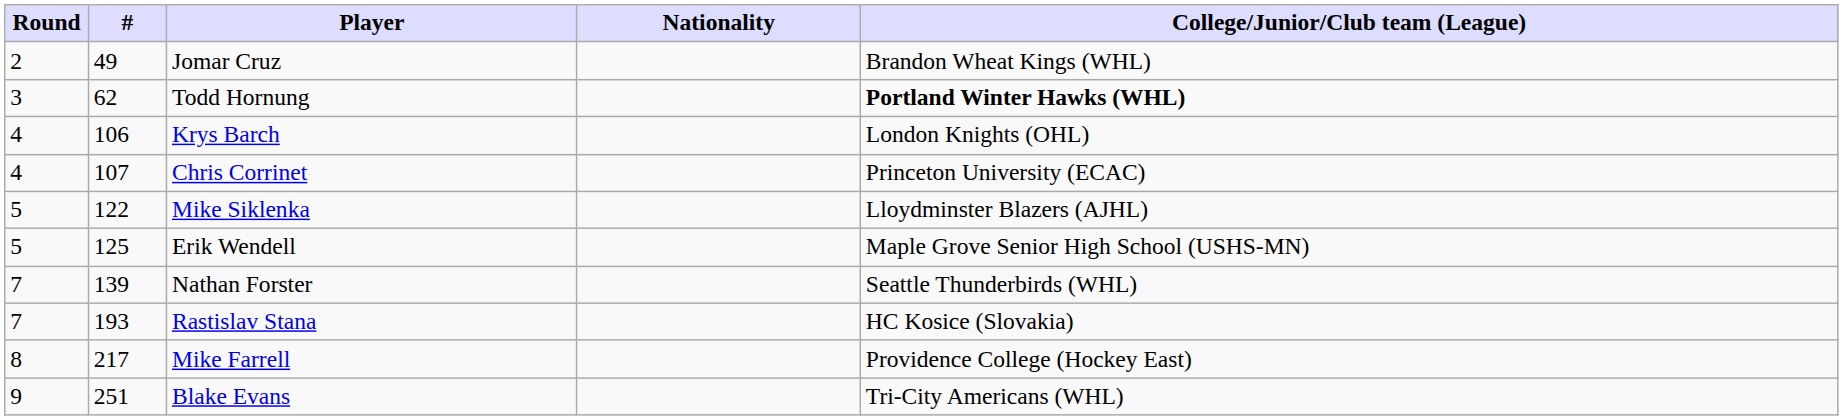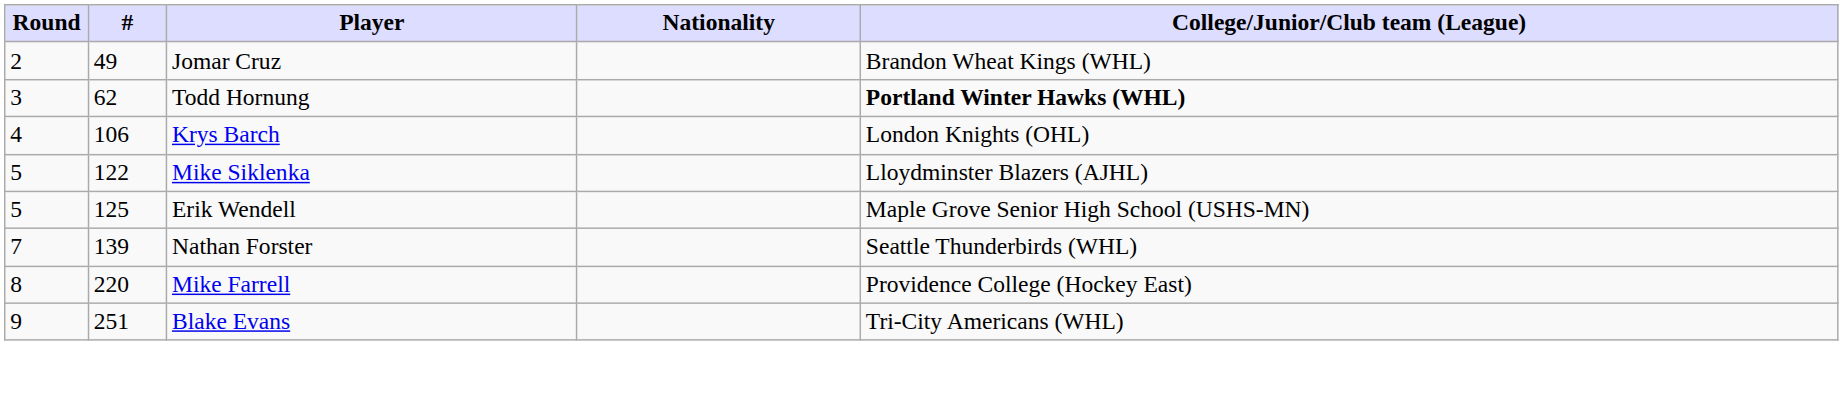- row: 4 | 107 | Chris Corrinet | Princeton University (ECAC)
- row: 7 | 193 | Rastislav Stana | HC Kosice (Slovakia)
Mike Farrell | #: 217 -> 220
